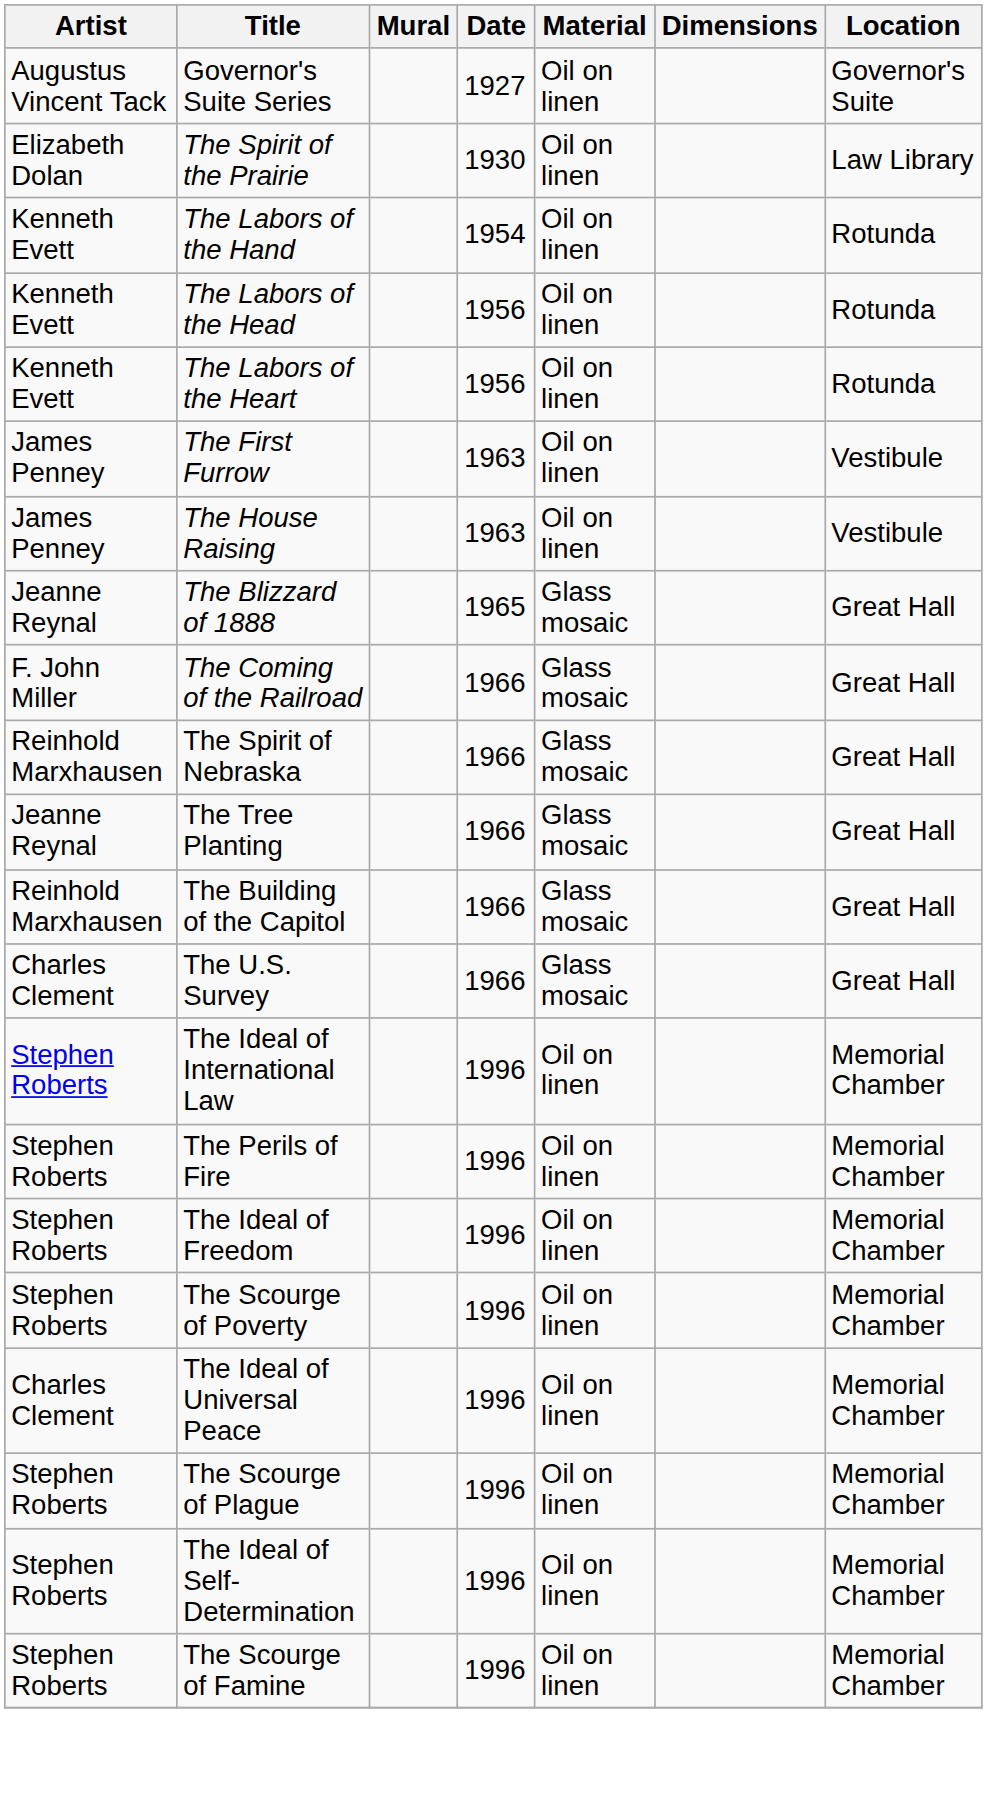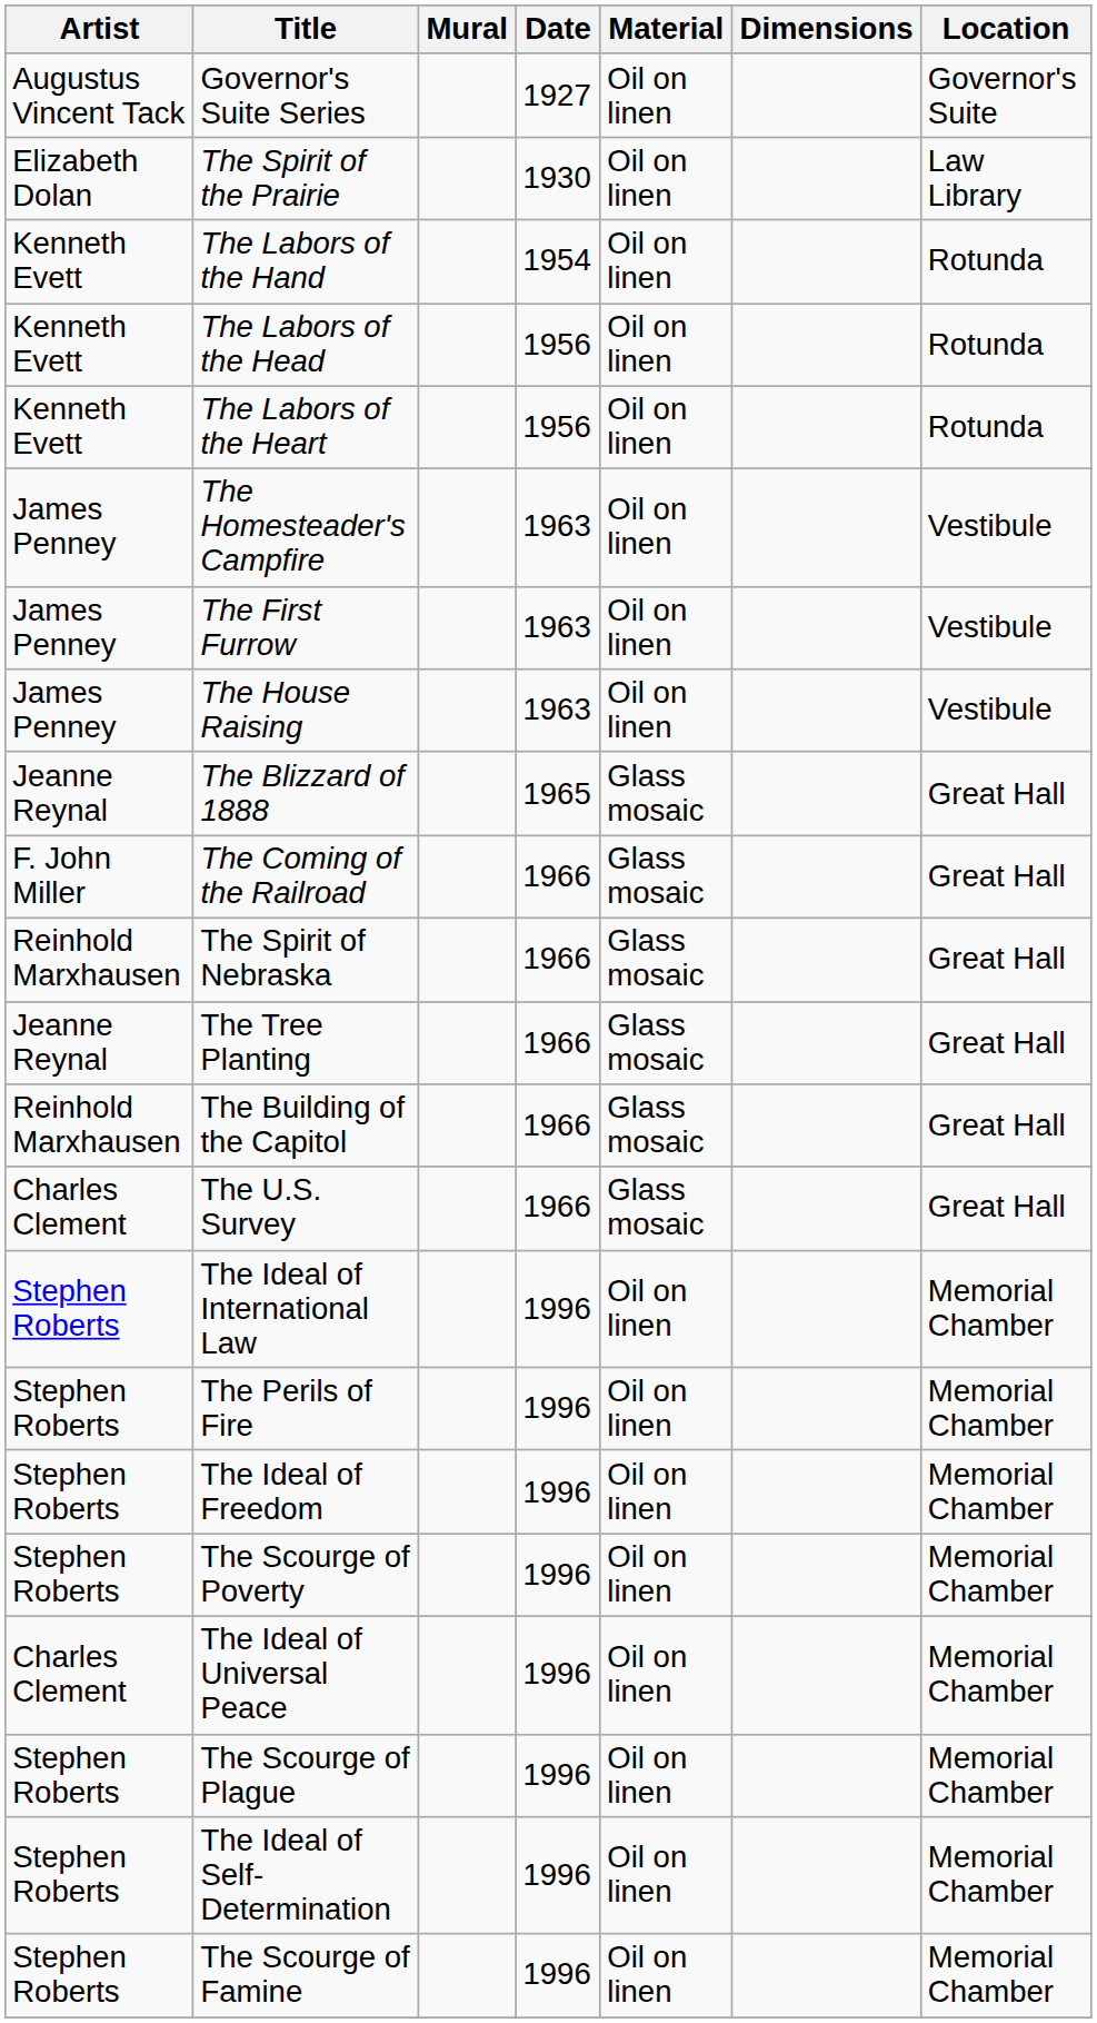+ row: James Penney | The Homesteader's Campfire | 1963 | Oil on linen | Vestibule
